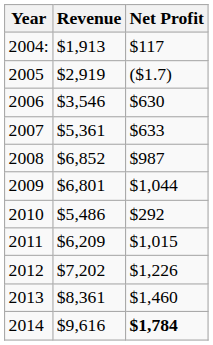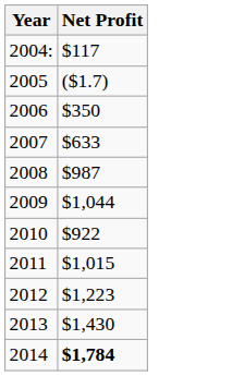- column: Revenue | $1,913 | $2,919 | $3,546 | $5,361 | $6,852 | $6,801 | $5,486 | $6,209 | $7,202 | $8,361 | $9,616
2006 | Net Profit: $630 -> $350
2010 | Net Profit: $292 -> $922
2012 | Net Profit: $1,226 -> $1,223
2013 | Net Profit: $1,460 -> $1,430
